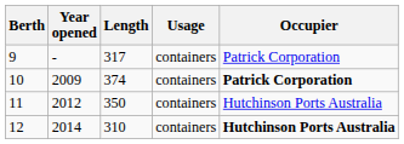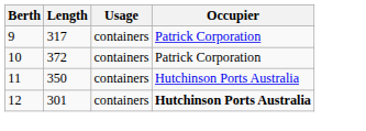- column: Year opened | - | 2009 | 2012 | 2014
10 | Length: 374 -> 372
10 | Occupier: bold -> normal
12 | Length: 310 -> 301
